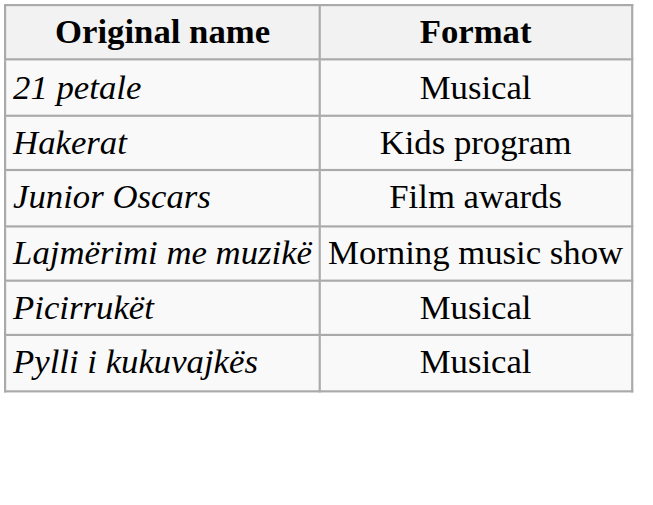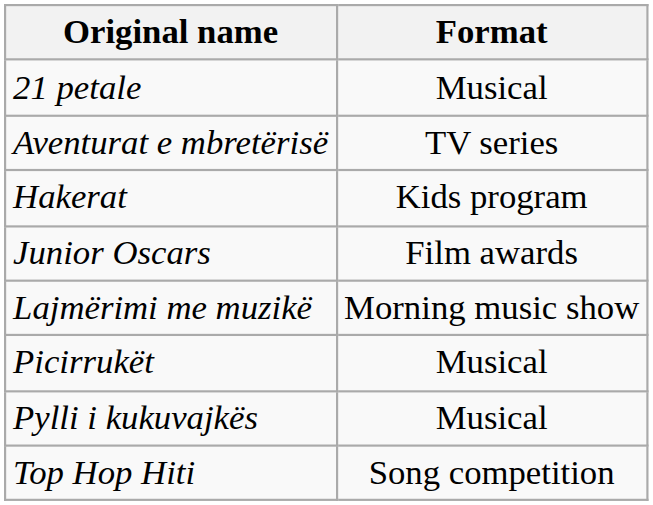+ row: Aventurat e mbretërisë | TV series
+ row: Top Hop Hiti | Song competition
